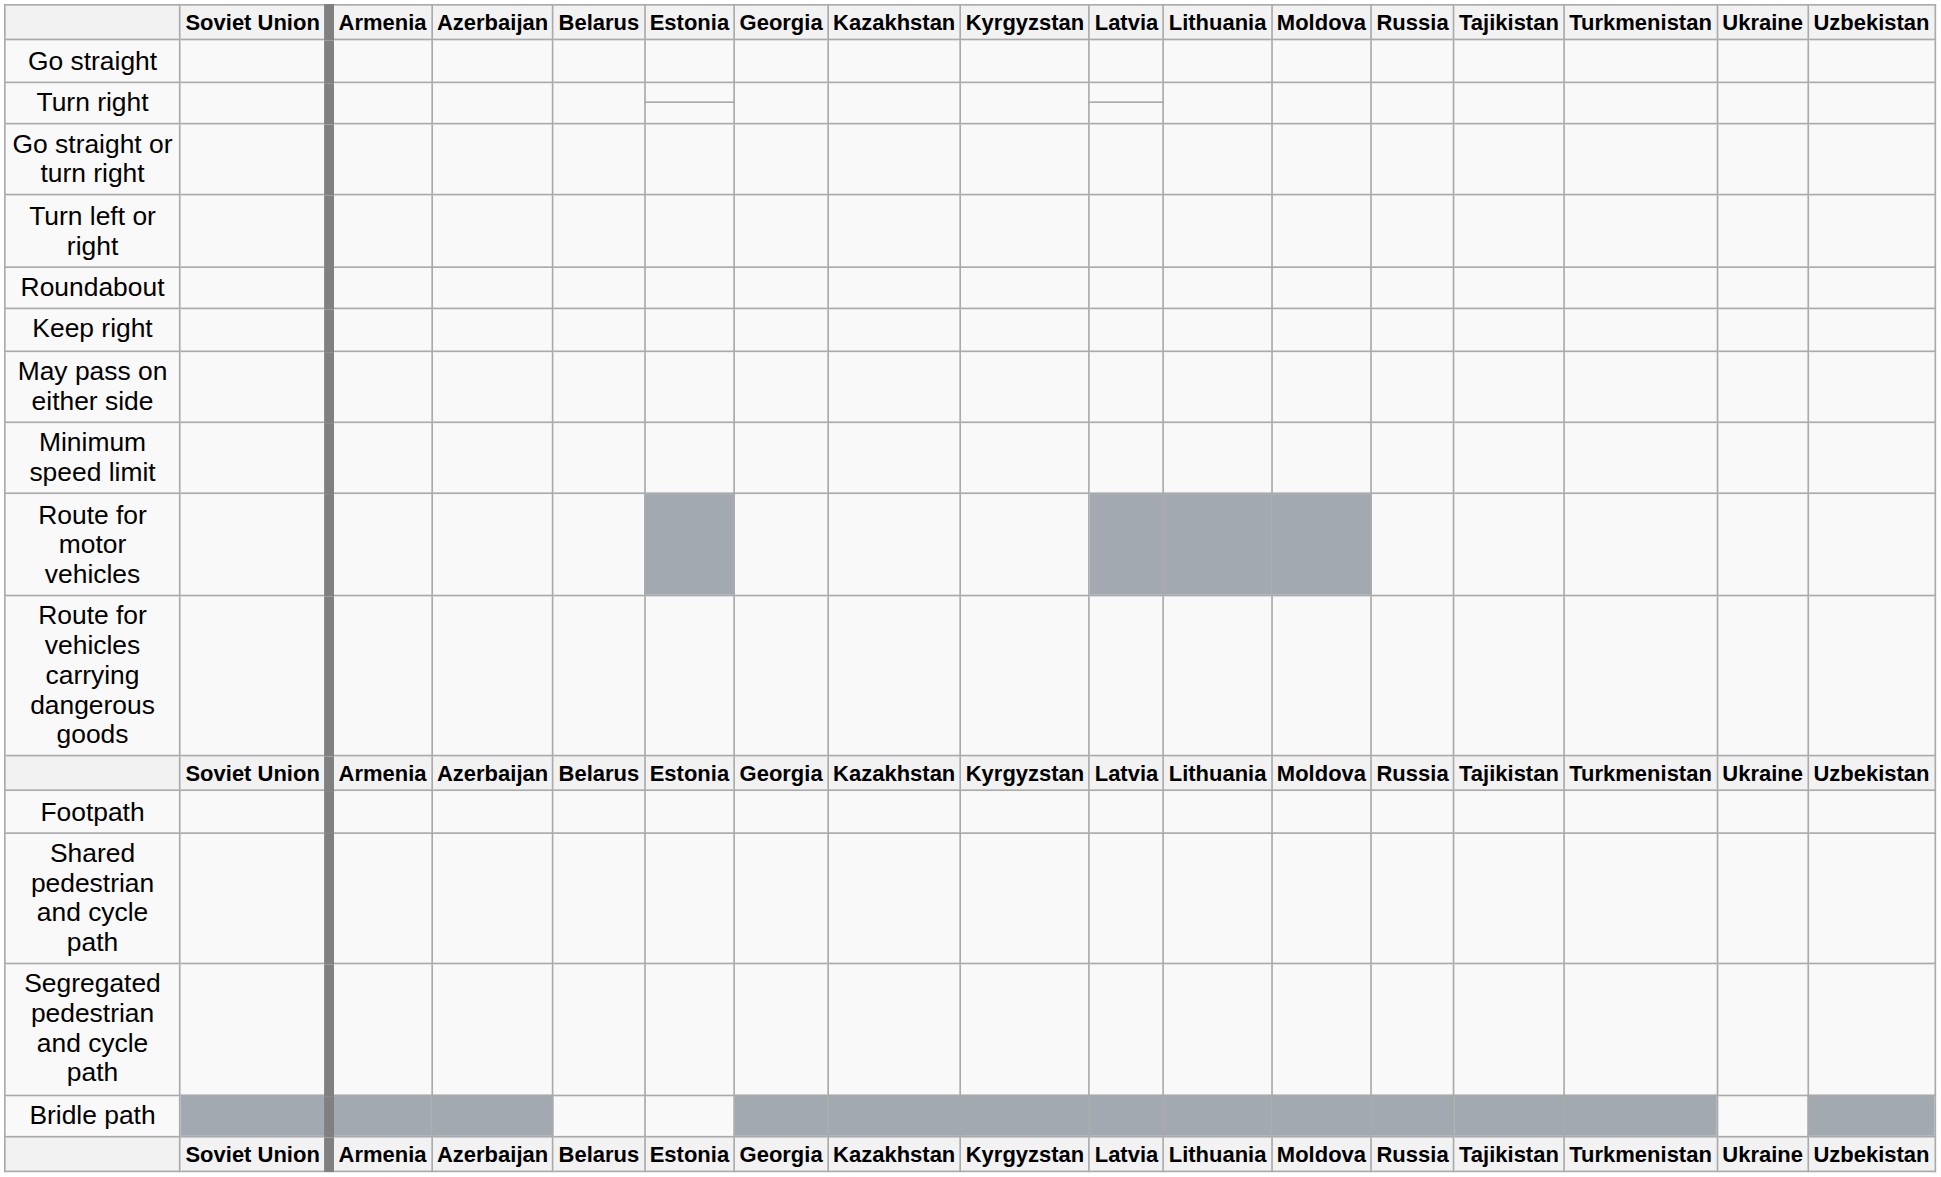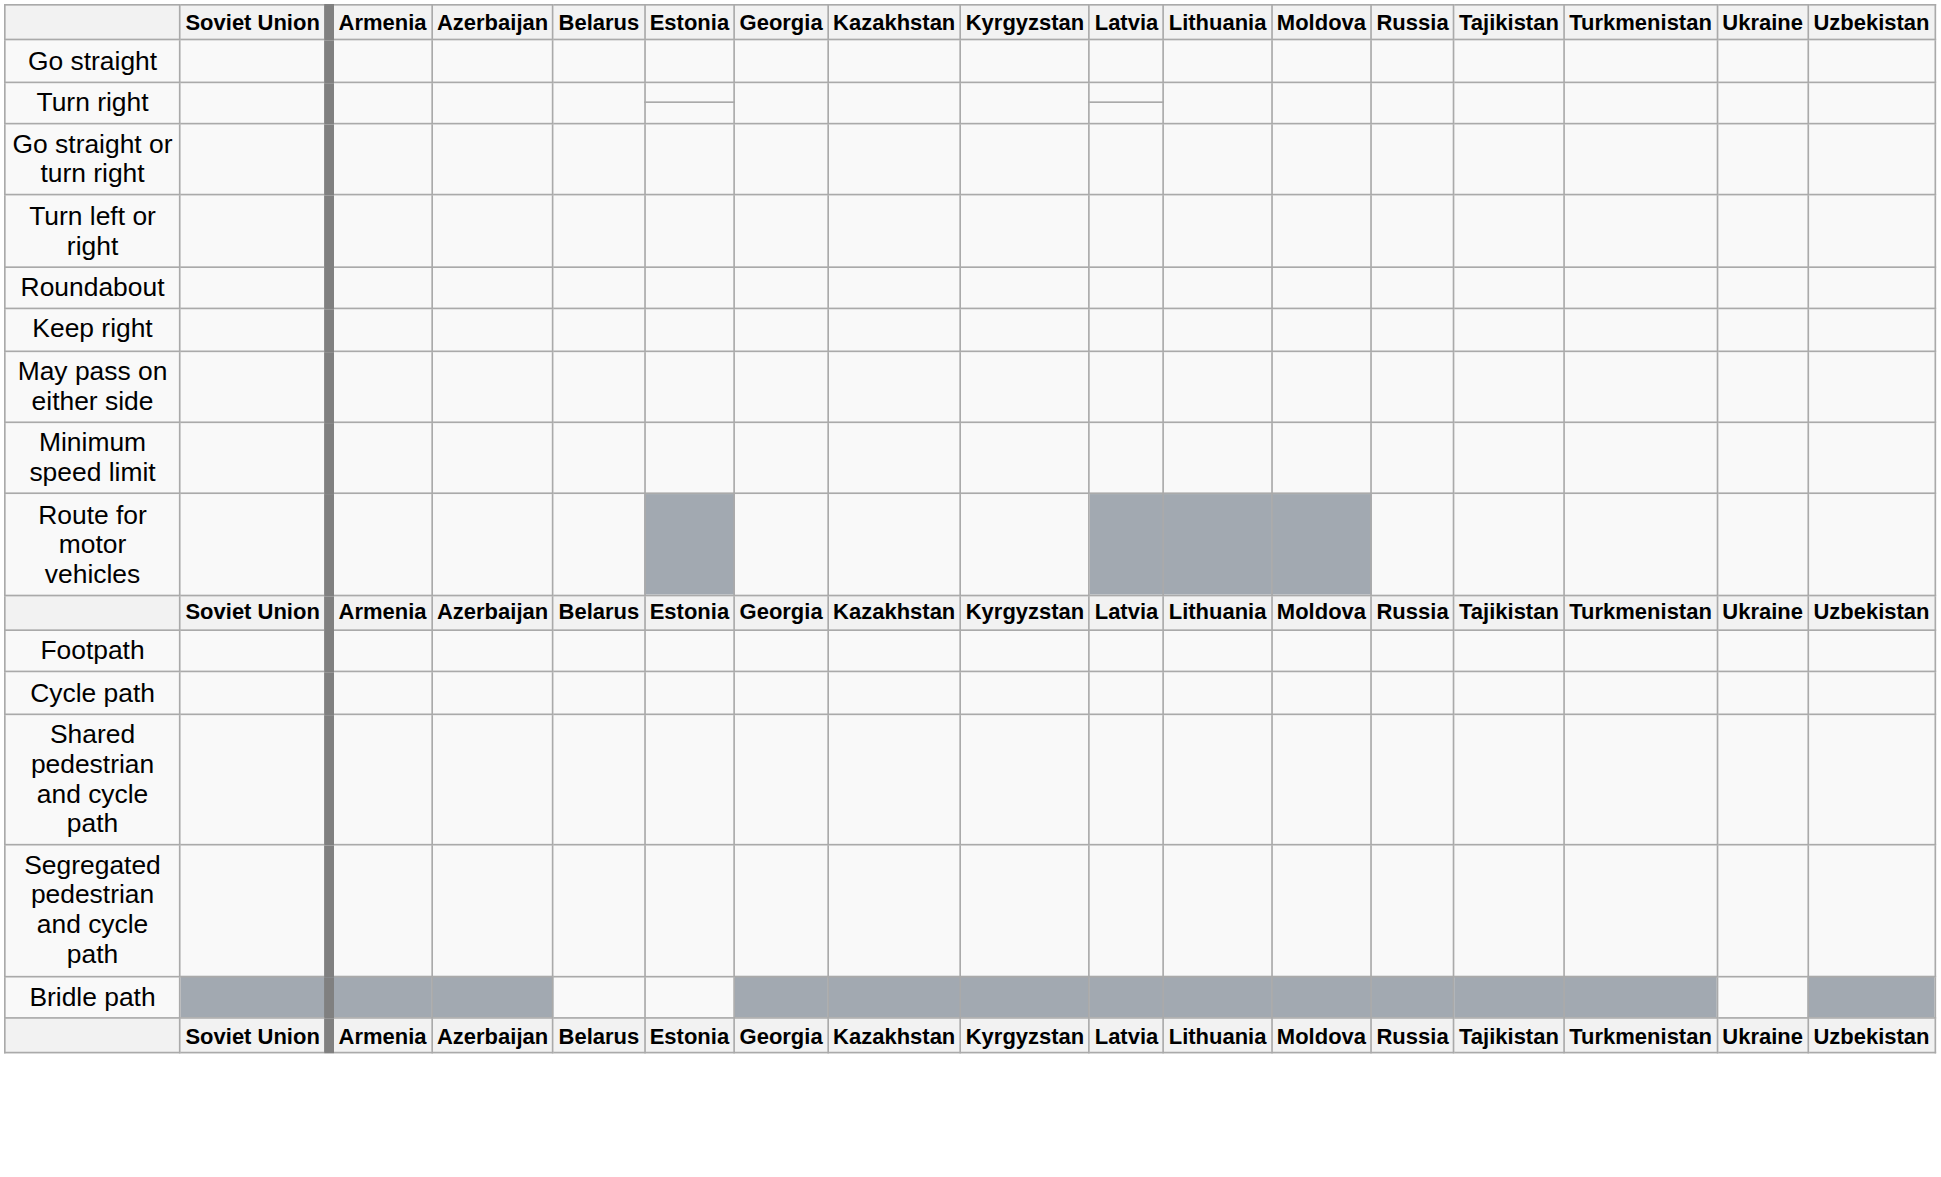- row: Route for vehicles carrying dangerous goods
+ row: Cycle path
